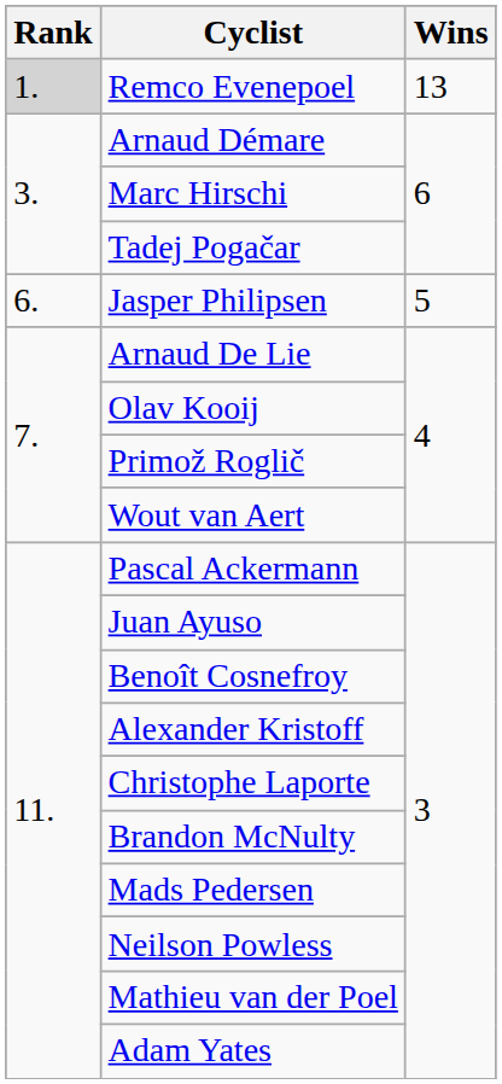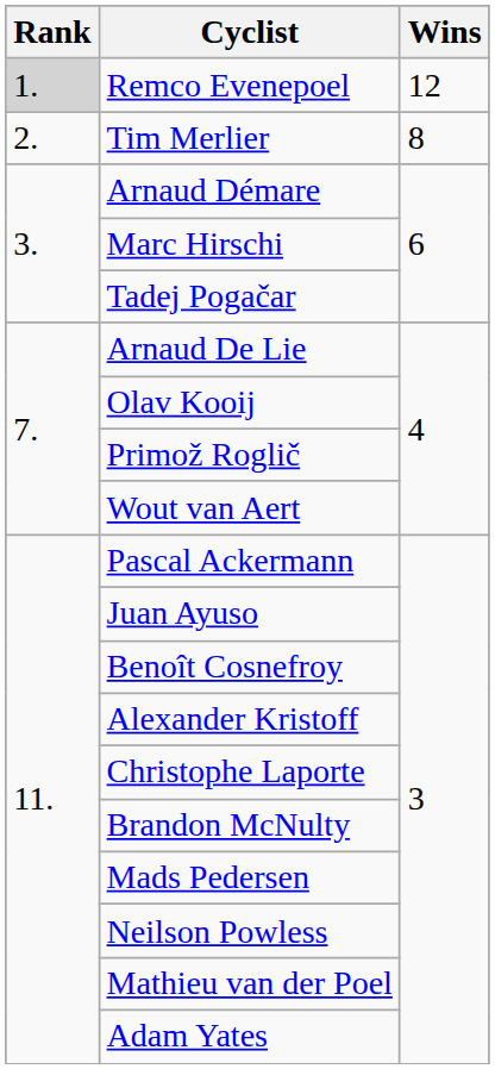Remco Evenepoel | Wins: 13 -> 12
+ row: 2. | Tim Merlier | 8
- row: 6. | Jasper Philipsen | 5
